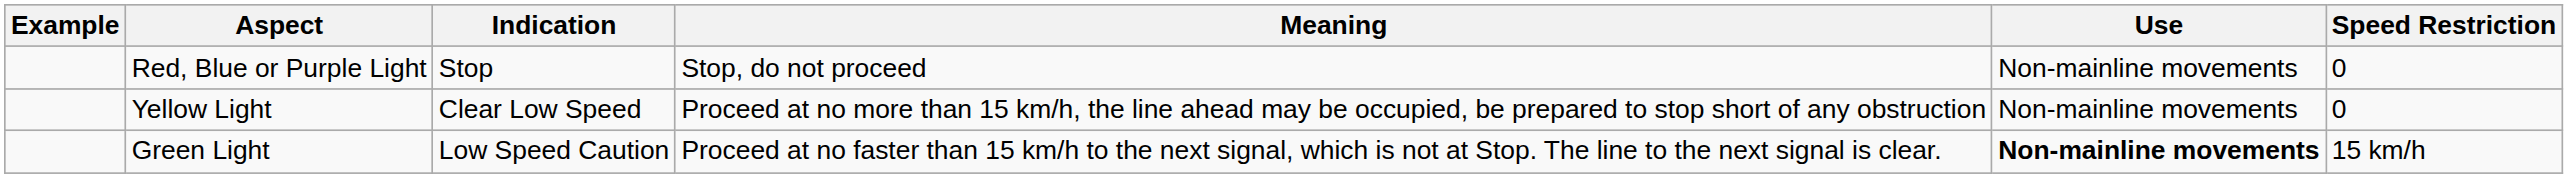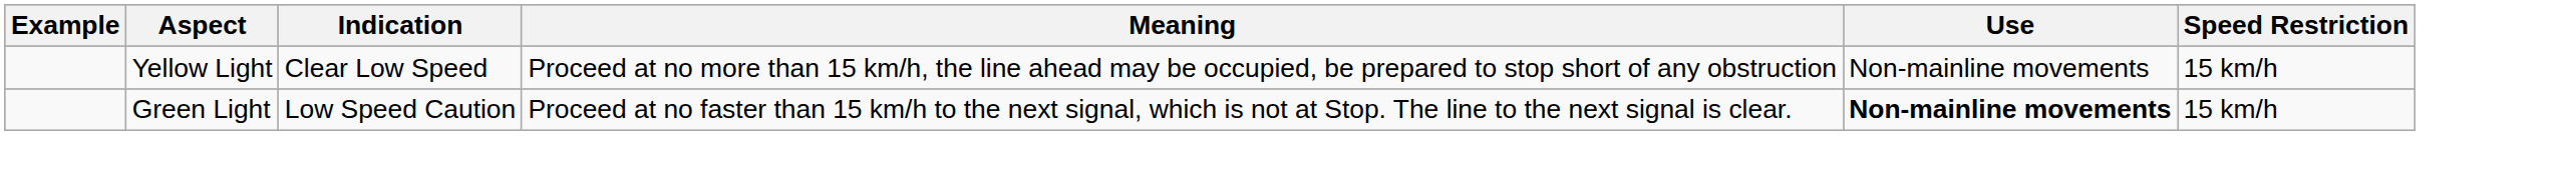- row: Red, Blue or Purple Light | Stop | Stop, do not proceed | Non-mainline movements | 0
Yellow Light | Speed Restriction: 0 -> 15 km/h
